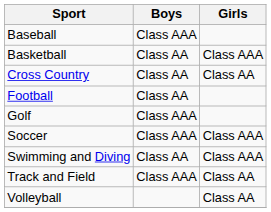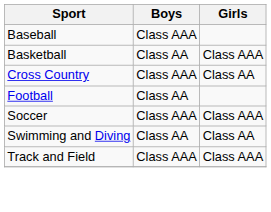Cross Country | Boys: Class AA -> Class AAA
- row: Golf | Class AAA
Swimming and Diving | Girls: Class AAA -> Class AA
Track and Field | Girls: Class AA -> Class AAA
- row: Volleyball | Class AA
